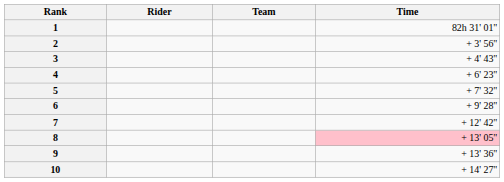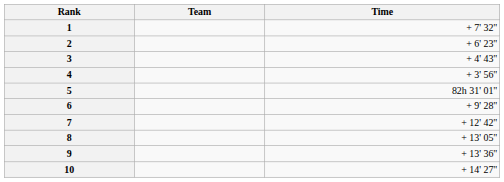- column: Rider
1 | Time: 82h 31' 01" -> + 7' 32"
2 | Time: + 3' 56" -> + 6' 23"
4 | Time: + 6' 23" -> + 3' 56"
5 | Time: + 7' 32" -> 82h 31' 01"
8 | Time: pink background -> no background
